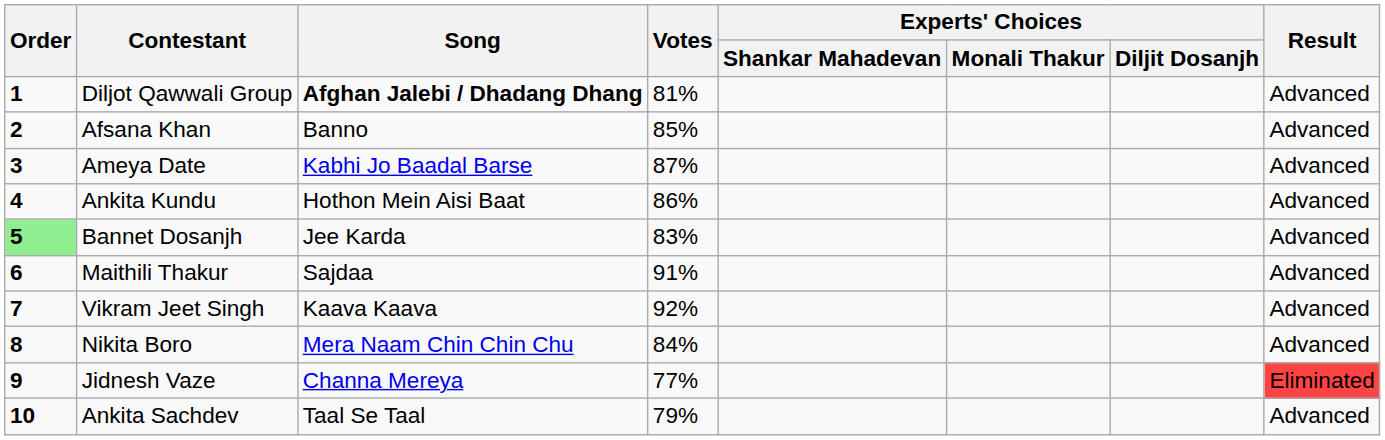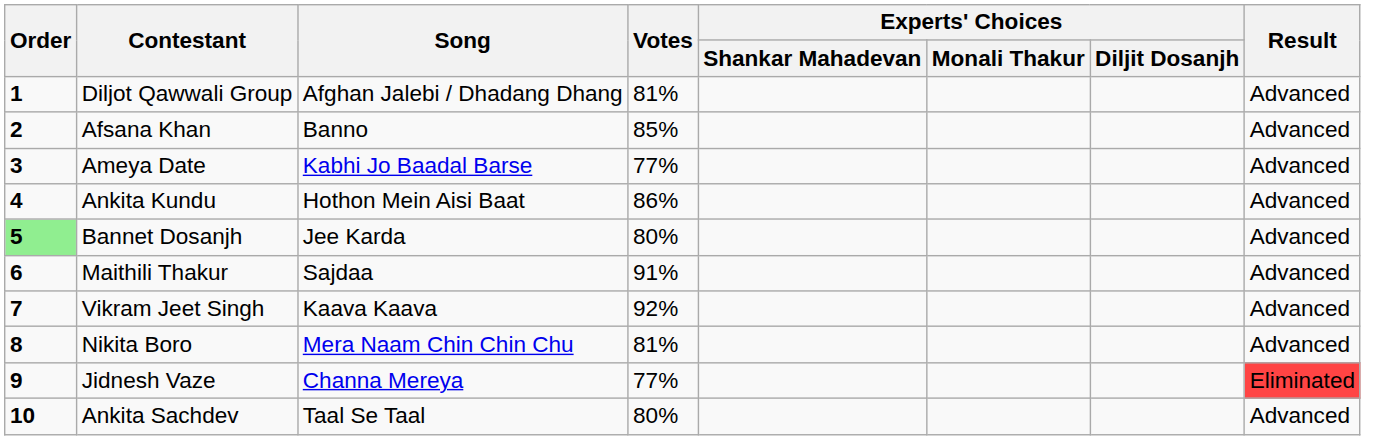Diljot Qawwali Group | Song: bold -> normal
Ameya Date | Votes: 87% -> 77%
Bannet Dosanjh | Votes: 83% -> 80%
Nikita Boro | Votes: 84% -> 81%
Ankita Sachdev | Votes: 79% -> 80%
